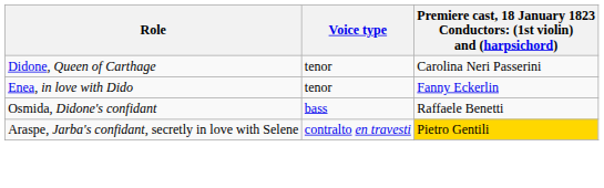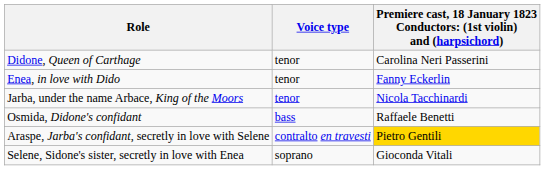+ row: Jarba, under the name Arbace, King of the Moors | tenor | Nicola Tacchinardi
+ row: Selene, Sidone's sister, secretly in love with Enea | soprano | Gioconda Vitali
